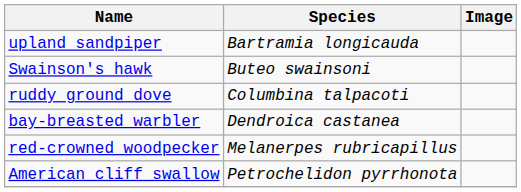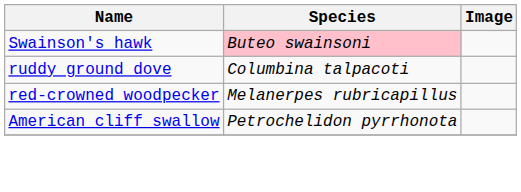- row: upland sandpiper | Bartramia longicauda
Swainson's hawk | Species: no background -> pink background
- row: bay-breasted warbler | Dendroica castanea
